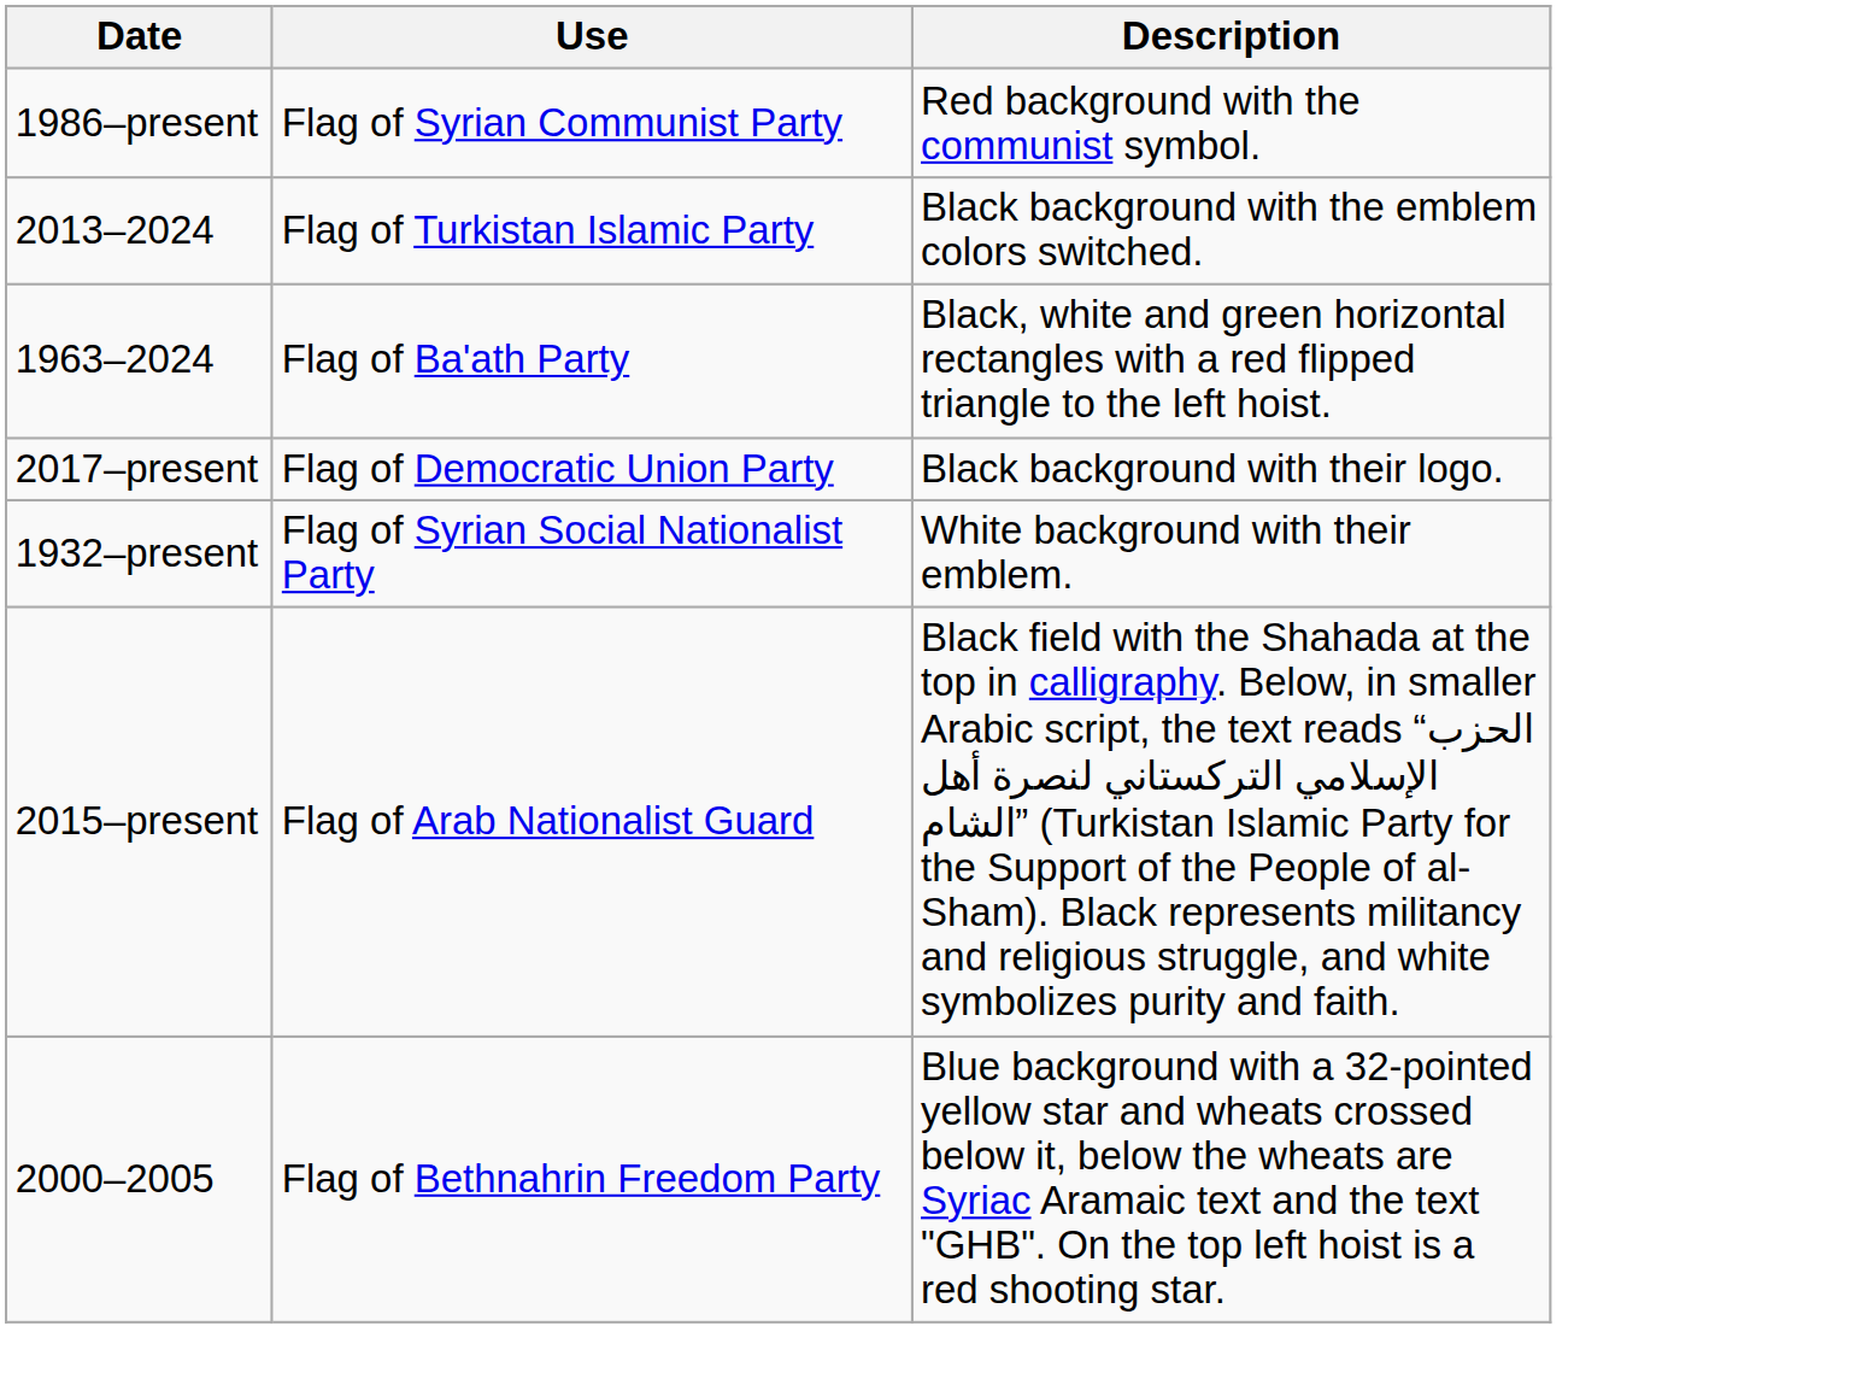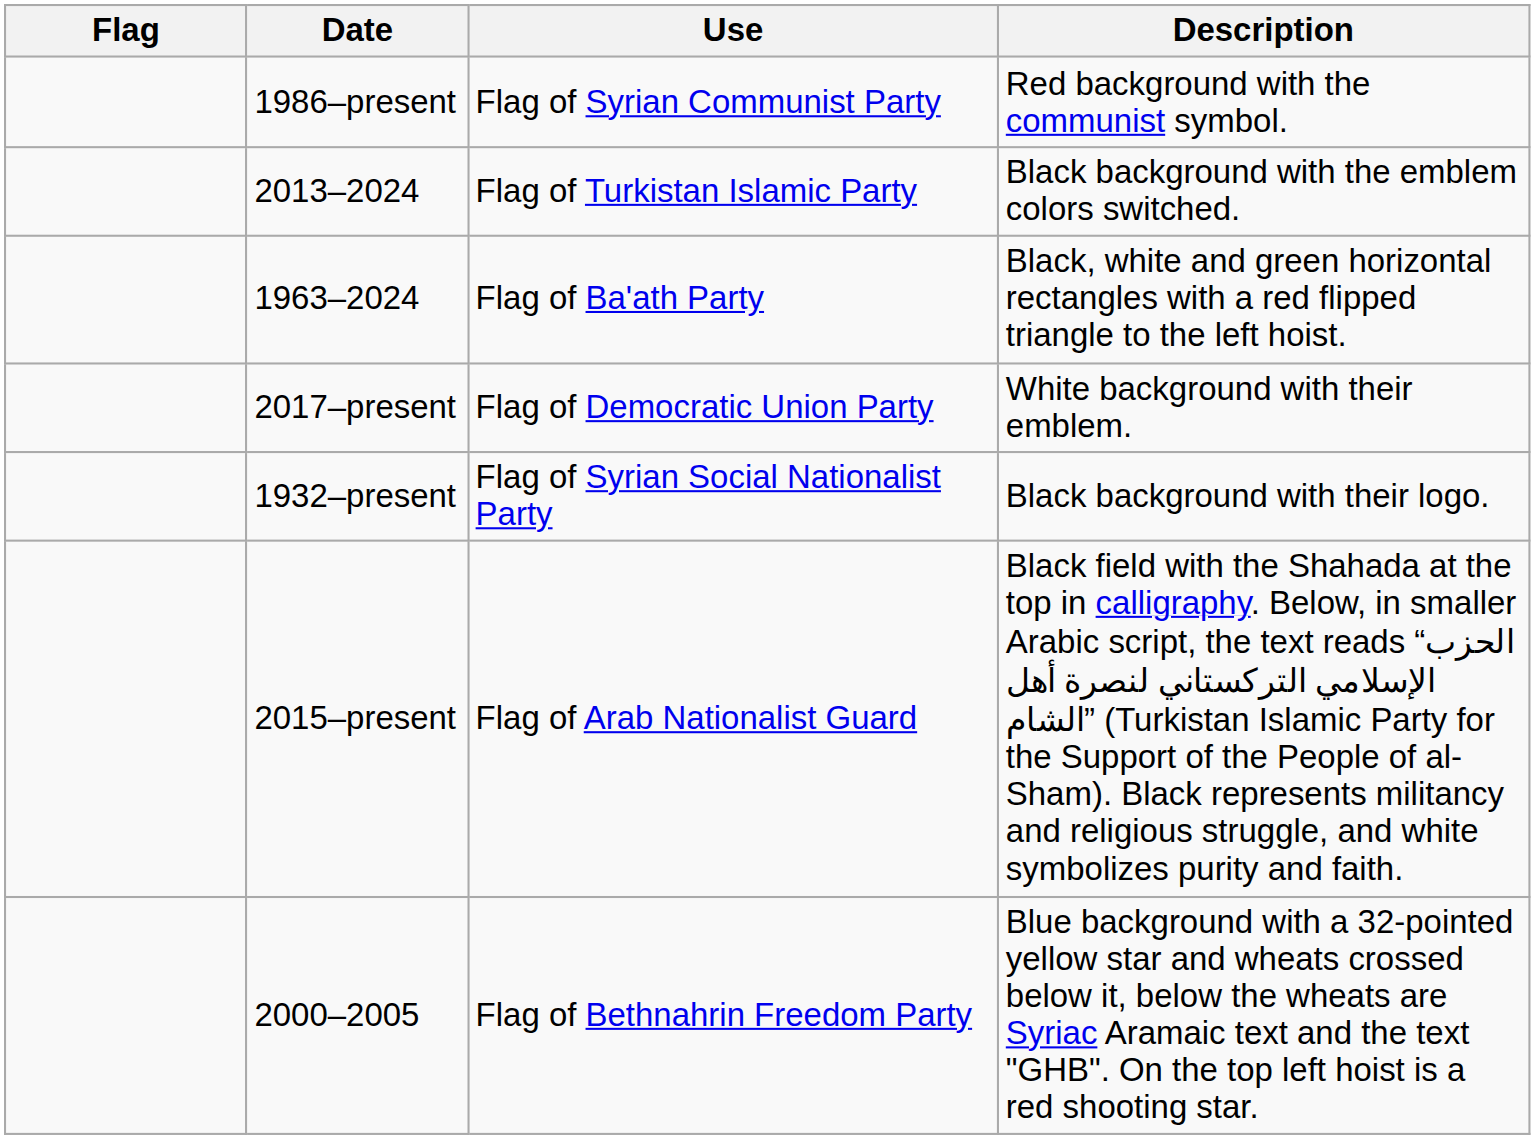+ column: Flag
2017–present | Description: Black background with their logo. -> White background with their emblem.
1932–present | Description: White background with their emblem. -> Black background with their logo.
